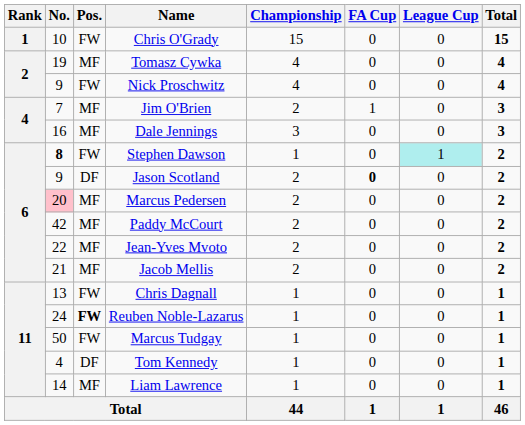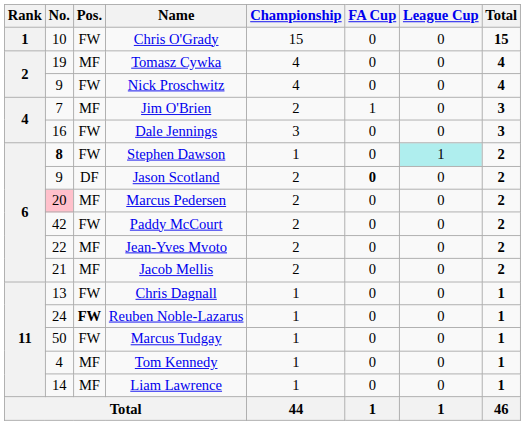Dale Jennings | Pos.: MF -> FW
Paddy McCourt | Pos.: MF -> FW
Tom Kennedy | Pos.: DF -> MF
